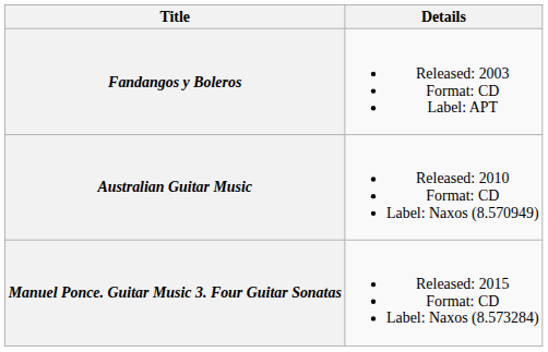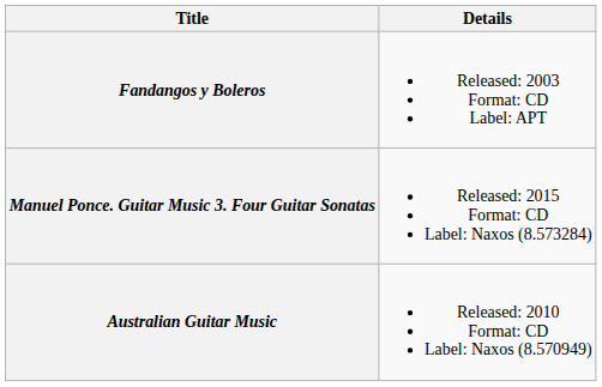rows swapped: Australian Guitar Music <-> Manuel Ponce. Guitar Music 3. Four Guitar Sonatas
